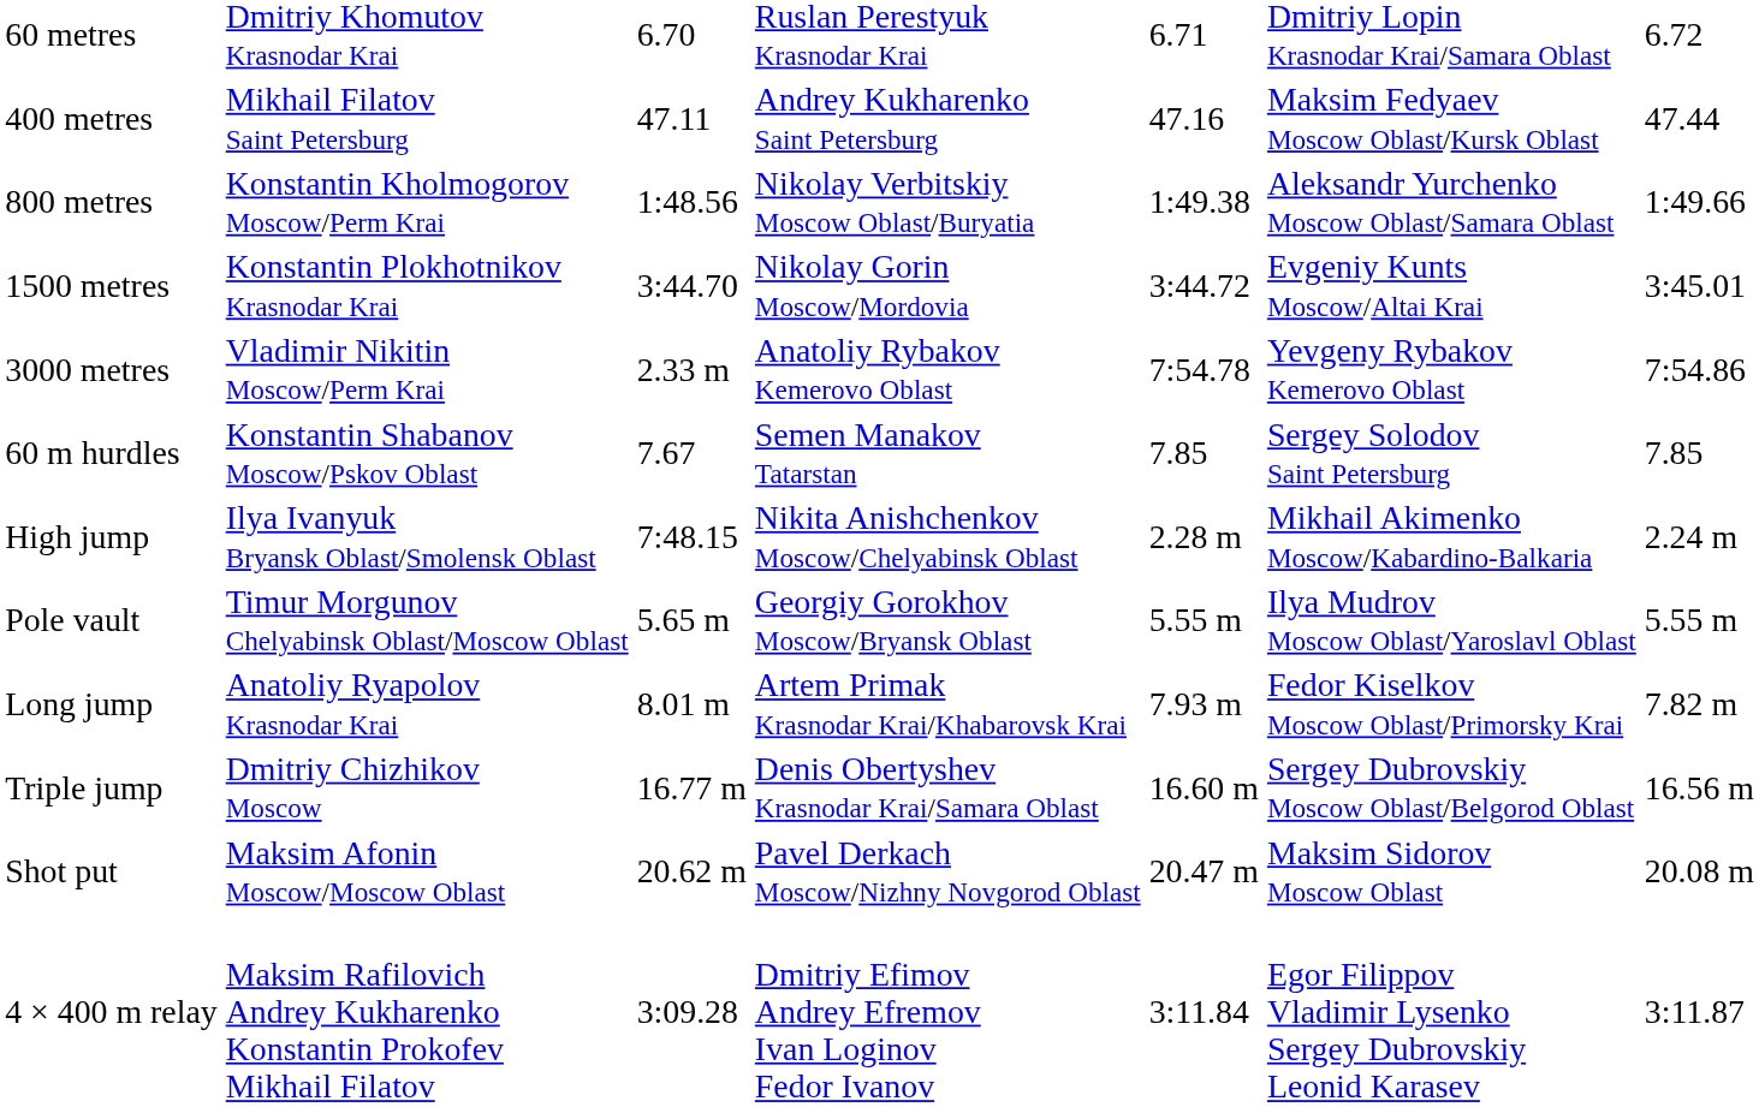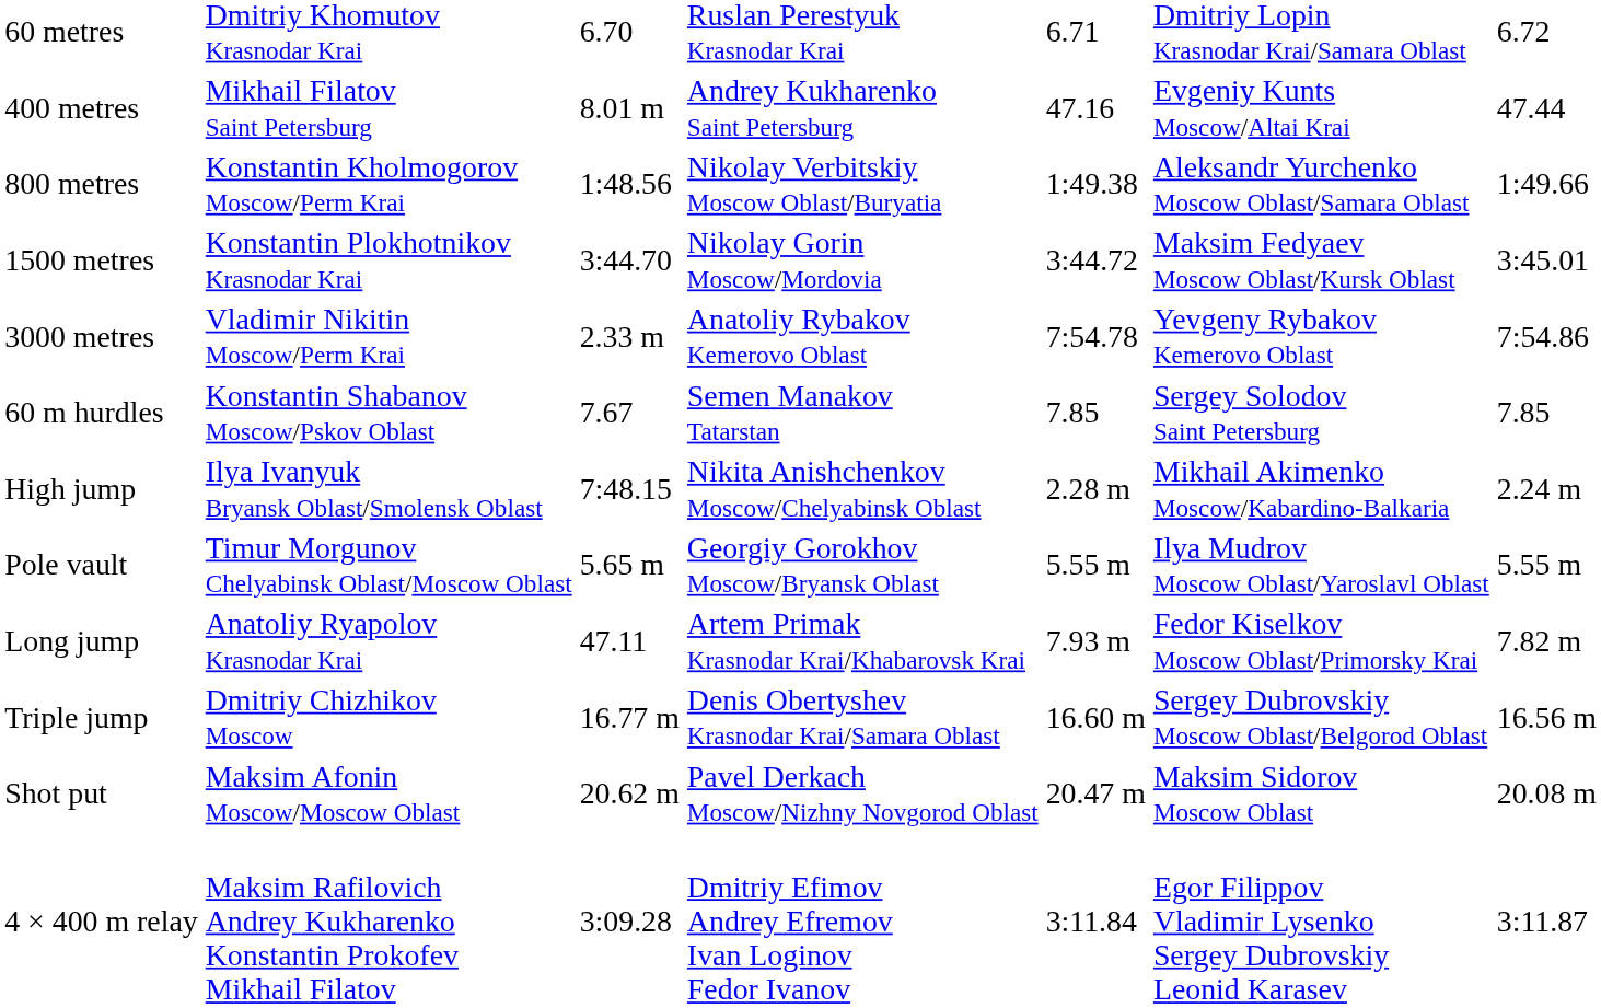400 metres | column 3: 47.11 -> 8.01 m
400 metres | column 6: Maksim Fedyaev Moscow Oblast/Kursk Oblast -> Evgeniy Kunts Moscow/Altai Krai
1500 metres | column 6: Evgeniy Kunts Moscow/Altai Krai -> Maksim Fedyaev Moscow Oblast/Kursk Oblast
Long jump | column 3: 8.01 m -> 47.11
